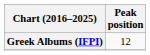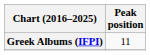Greek Albums (IFPI) | Peak position: 12 -> 11
